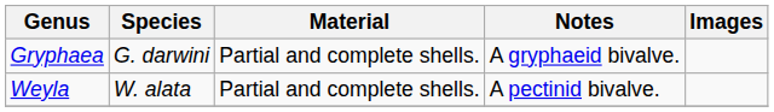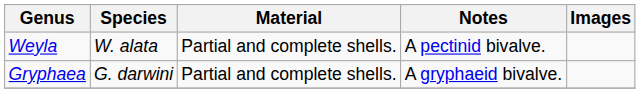rows swapped: Gryphaea <-> Weyla
